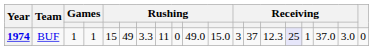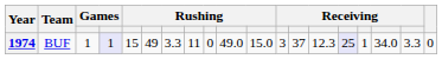1974 | column 4: no background -> lavender background
1974 | column 17: 37.0 -> 34.0
1974 | column 18: 3.0 -> 3.3
